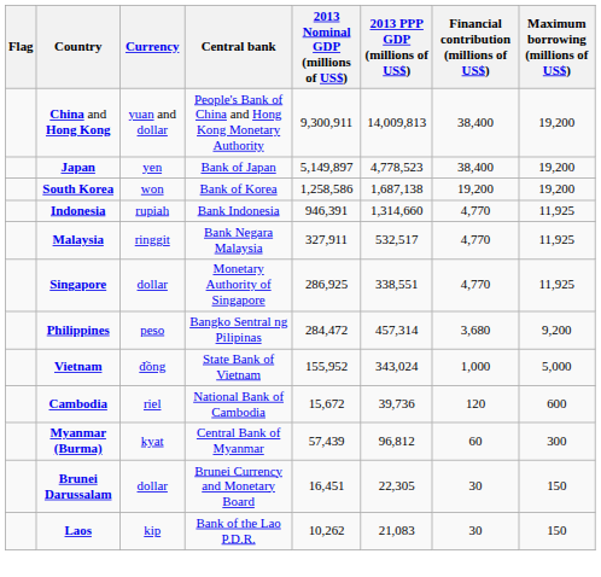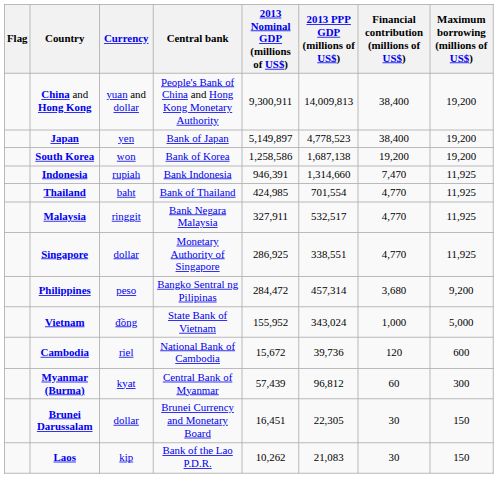Indonesia | Financial contribution (millions of US$): 4,770 -> 7,470
+ row: Thailand | baht | Bank of Thailand | 424,985 | 701,554 | 4,770 | 11,925
